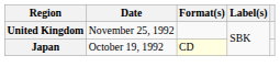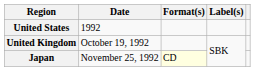+ row: United States | 1992
United Kingdom | Date: November 25, 1992 -> October 19, 1992
Japan | Date: October 19, 1992 -> November 25, 1992
